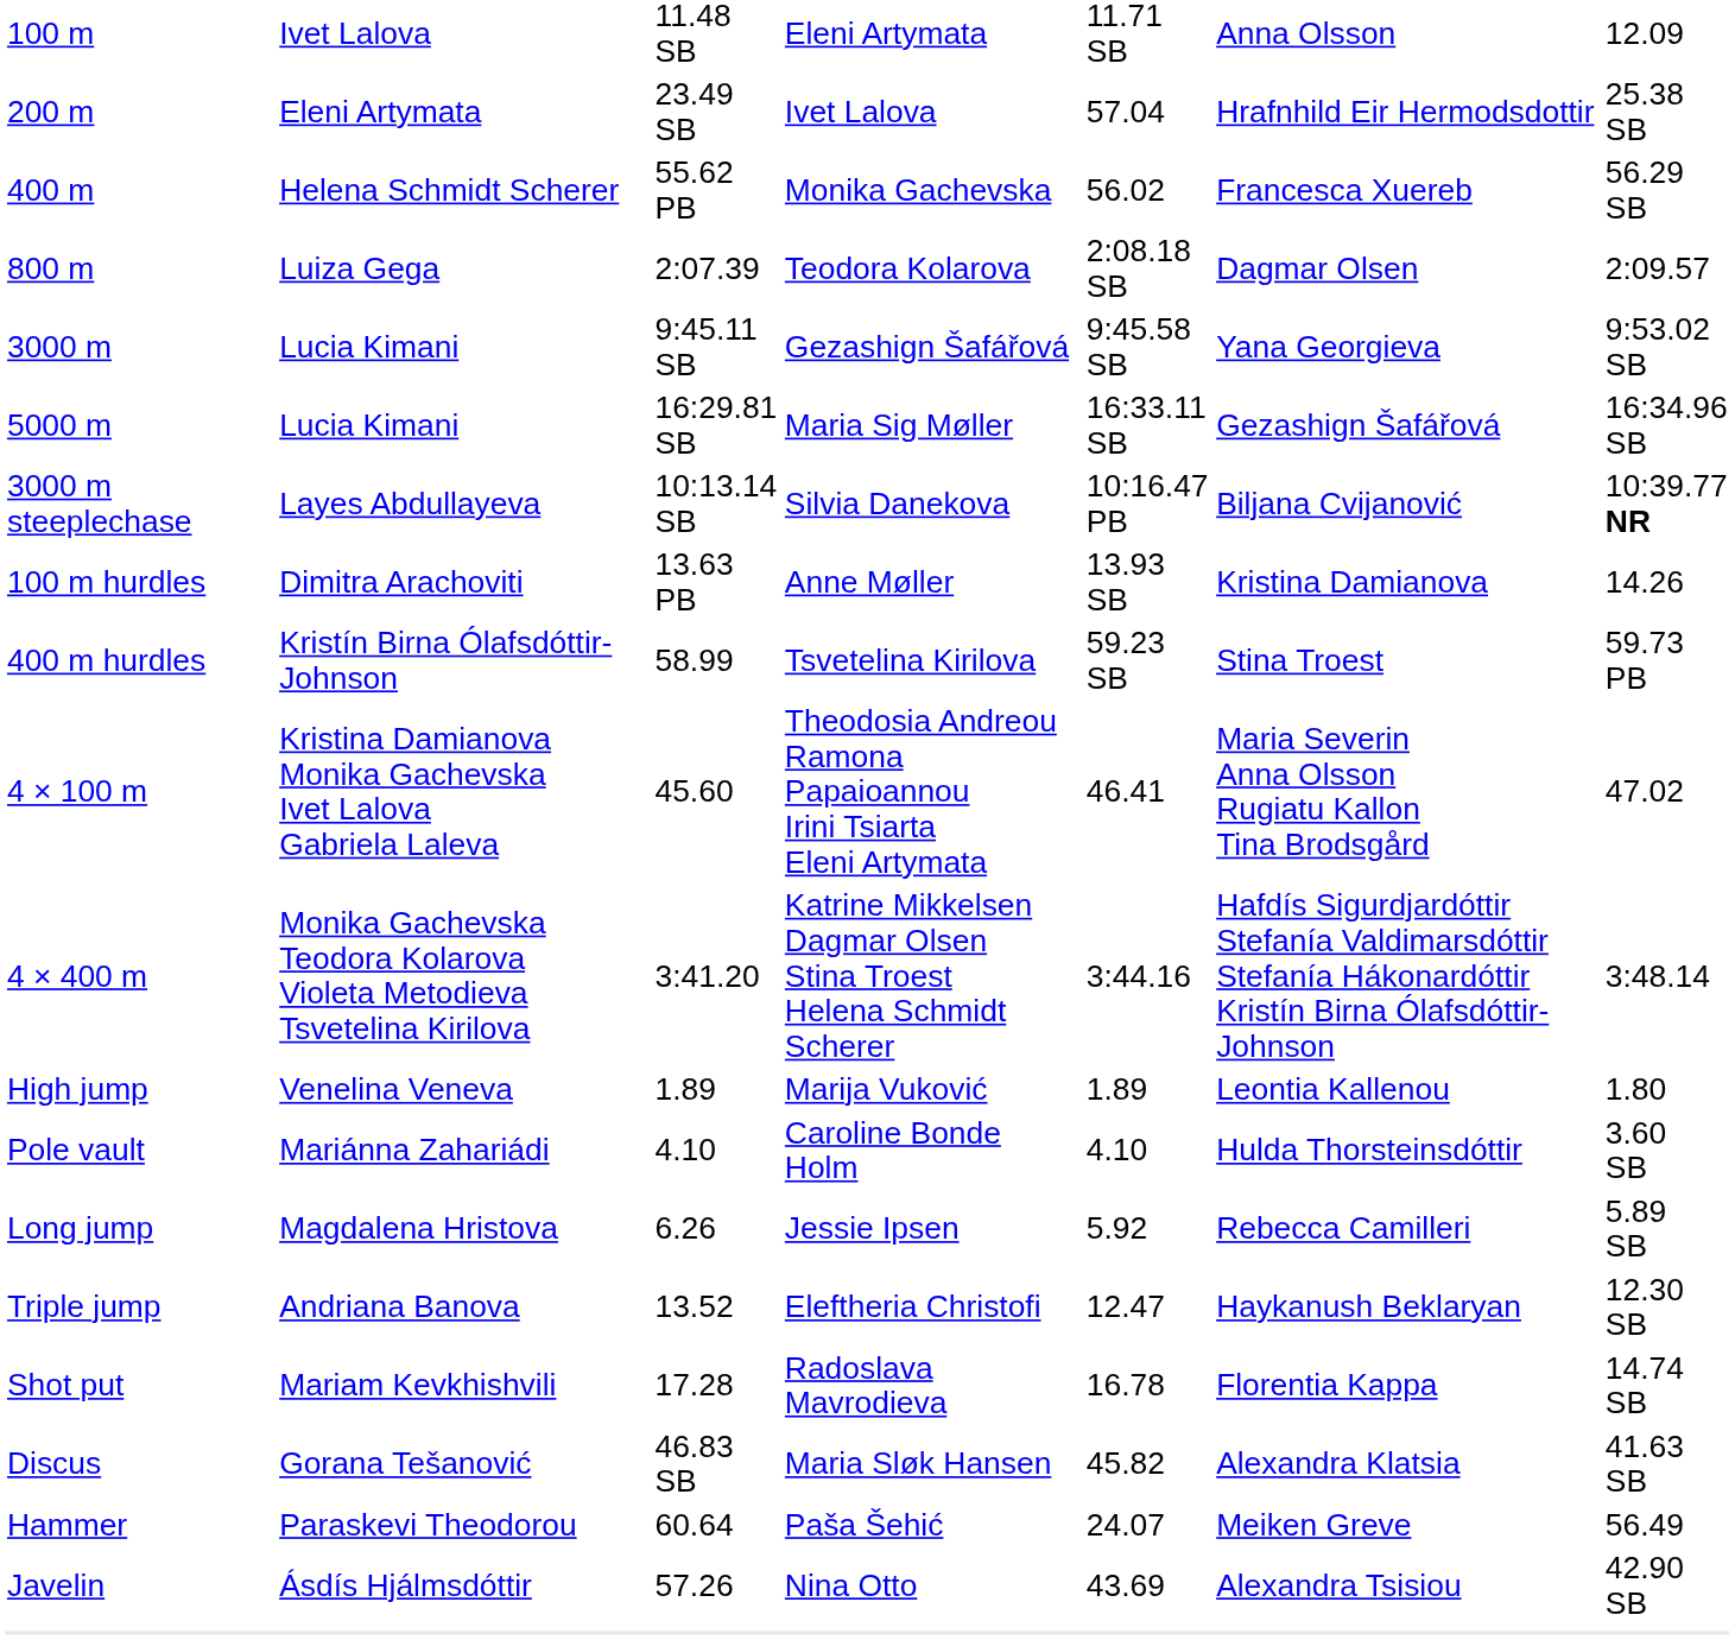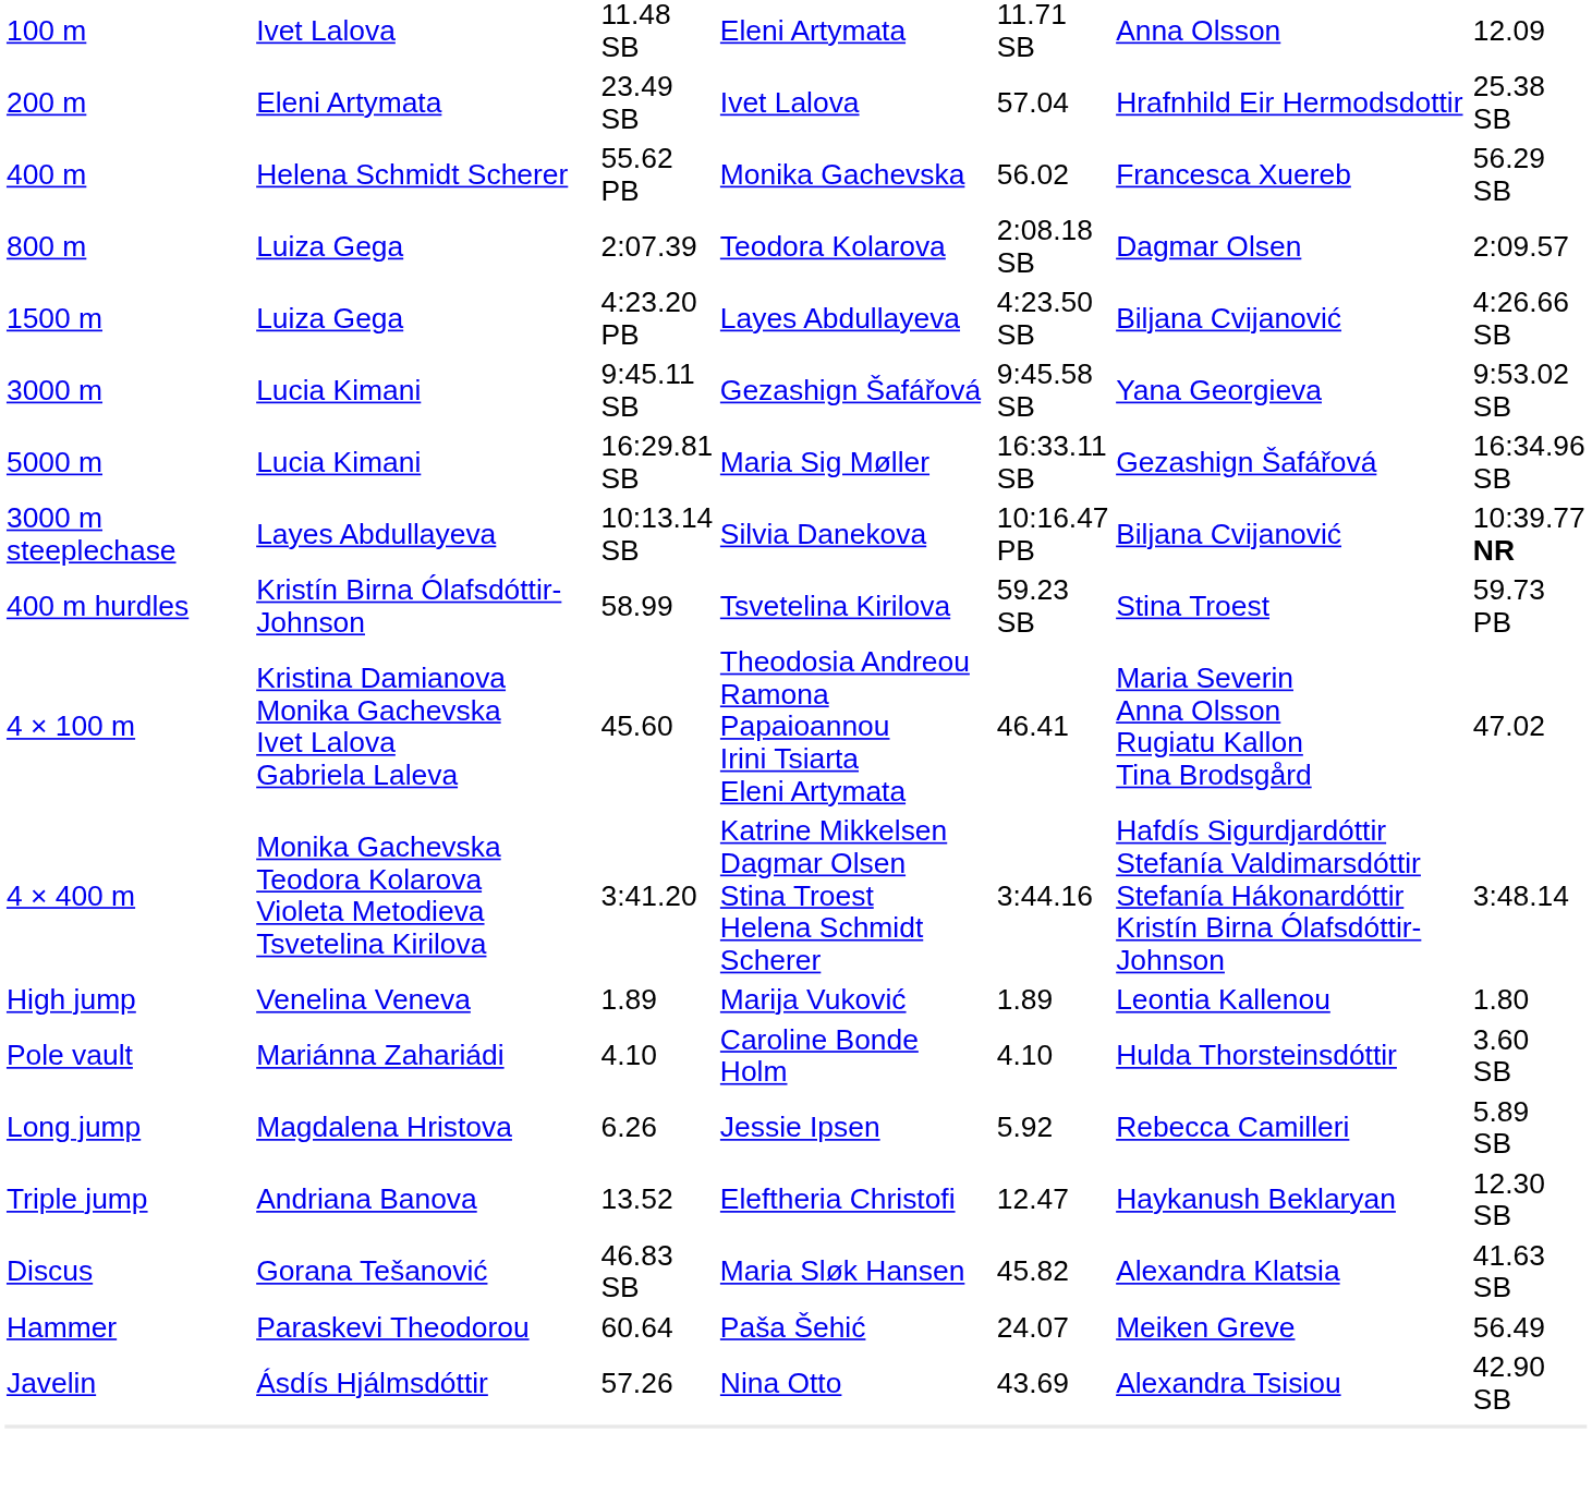+ row: 1500 m | Luiza Gega | 4:23.20 PB | Layes Abdullayeva | 4:23.50 SB | Biljana Cvijanović | 4:26.66 SB
- row: 100 m hurdles | Dimitra Arachoviti | 13.63 PB | Anne Møller | 13.93 SB | Kristina Damianova | 14.26
- row: Shot put | Mariam Kevkhishvili | 17.28 | Radoslava Mavrodieva | 16.78 | Florentia Kappa | 14.74 SB
